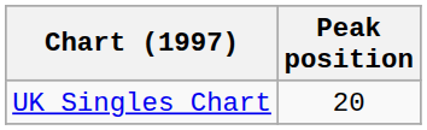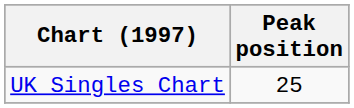UK Singles Chart | Peak position: 20 -> 25
